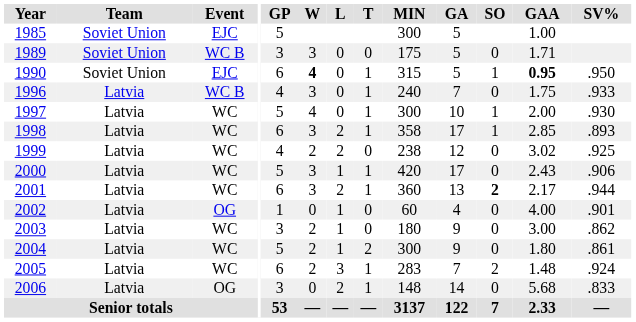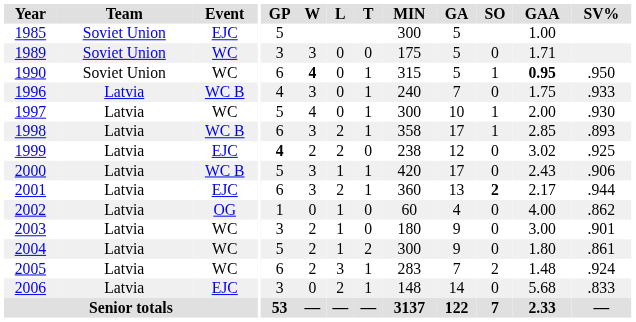1989 | Event: WC B -> WC
1990 | Event: EJC -> WC
1998 | Event: WC -> WC B
1999 | Event: WC -> EJC
1999 | GP: normal -> bold
2000 | Event: WC -> WC B
2001 | Event: WC -> EJC
2002 | SV%: .901 -> .862
2003 | SV%: .862 -> .901
2006 | Event: OG -> EJC
